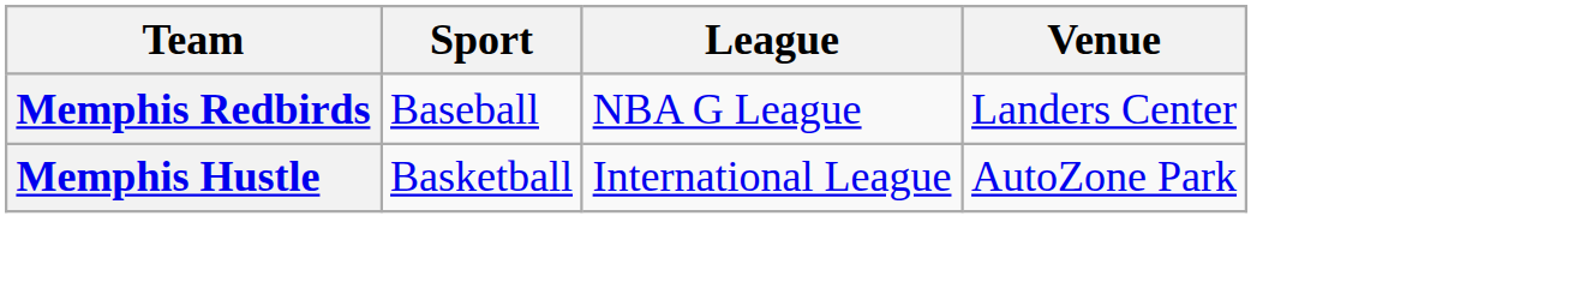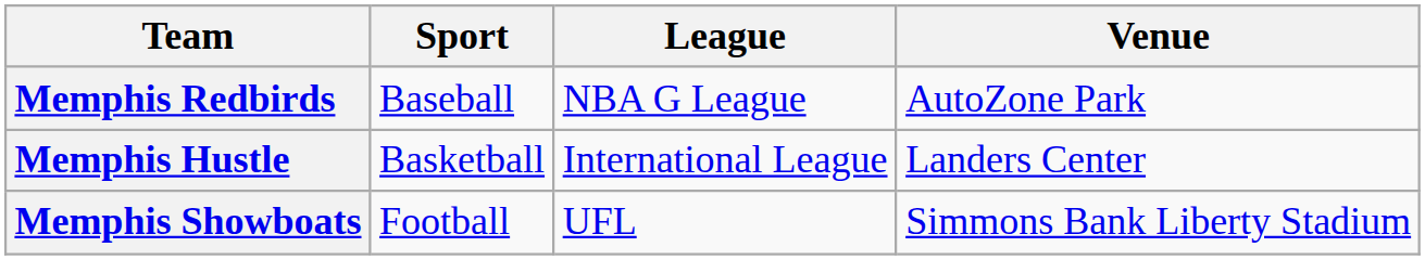Memphis Redbirds | Venue: Landers Center -> AutoZone Park
Memphis Hustle | Venue: AutoZone Park -> Landers Center
+ row: Memphis Showboats | Football | UFL | Simmons Bank Liberty Stadium
